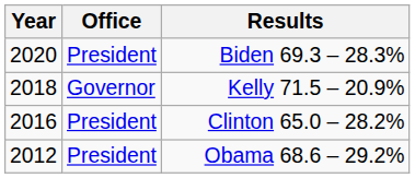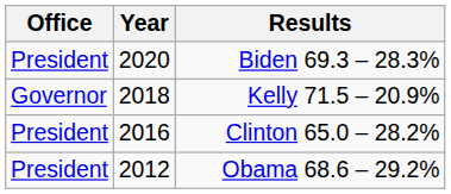columns swapped: Year <-> Office
